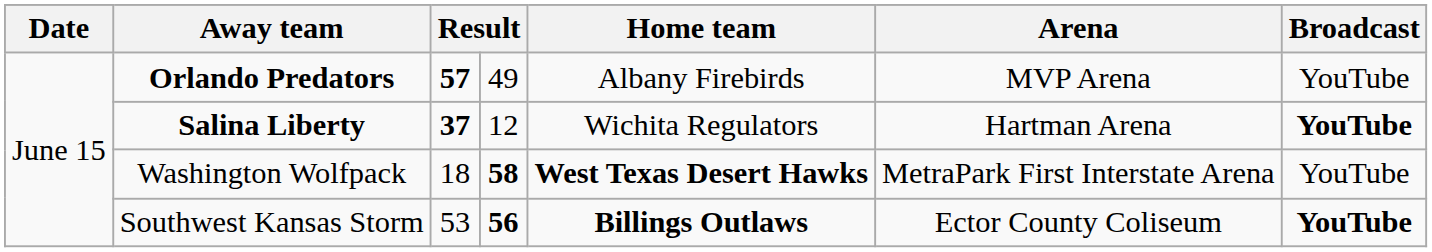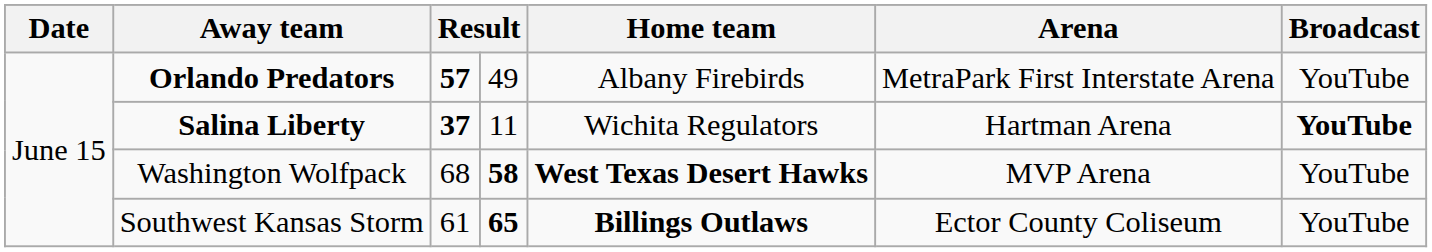Orlando Predators | Arena: MVP Arena -> MetraPark First Interstate Arena
Salina Liberty | column 4: 12 -> 11
Washington Wolfpack | column 3: 18 -> 68
Washington Wolfpack | Arena: MetraPark First Interstate Arena -> MVP Arena
Southwest Kansas Storm | column 3: 53 -> 61
Southwest Kansas Storm | column 4: 56 -> 65
Southwest Kansas Storm | Broadcast: bold -> normal
